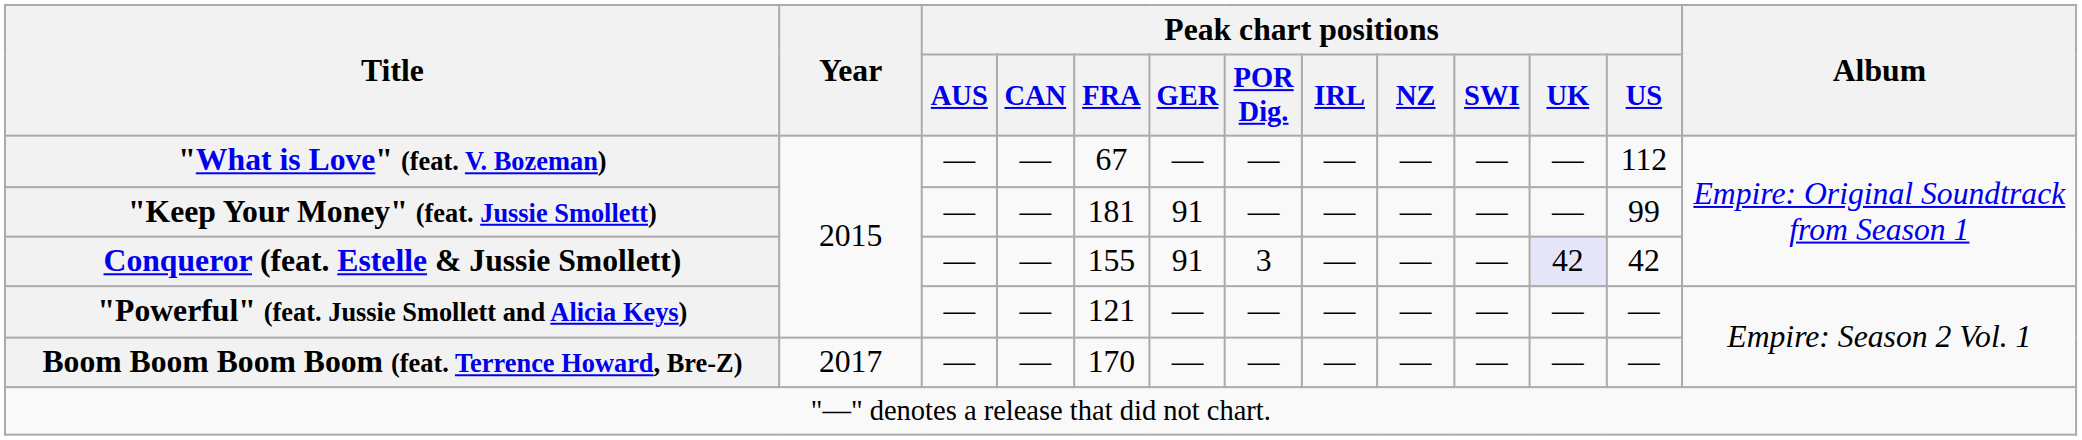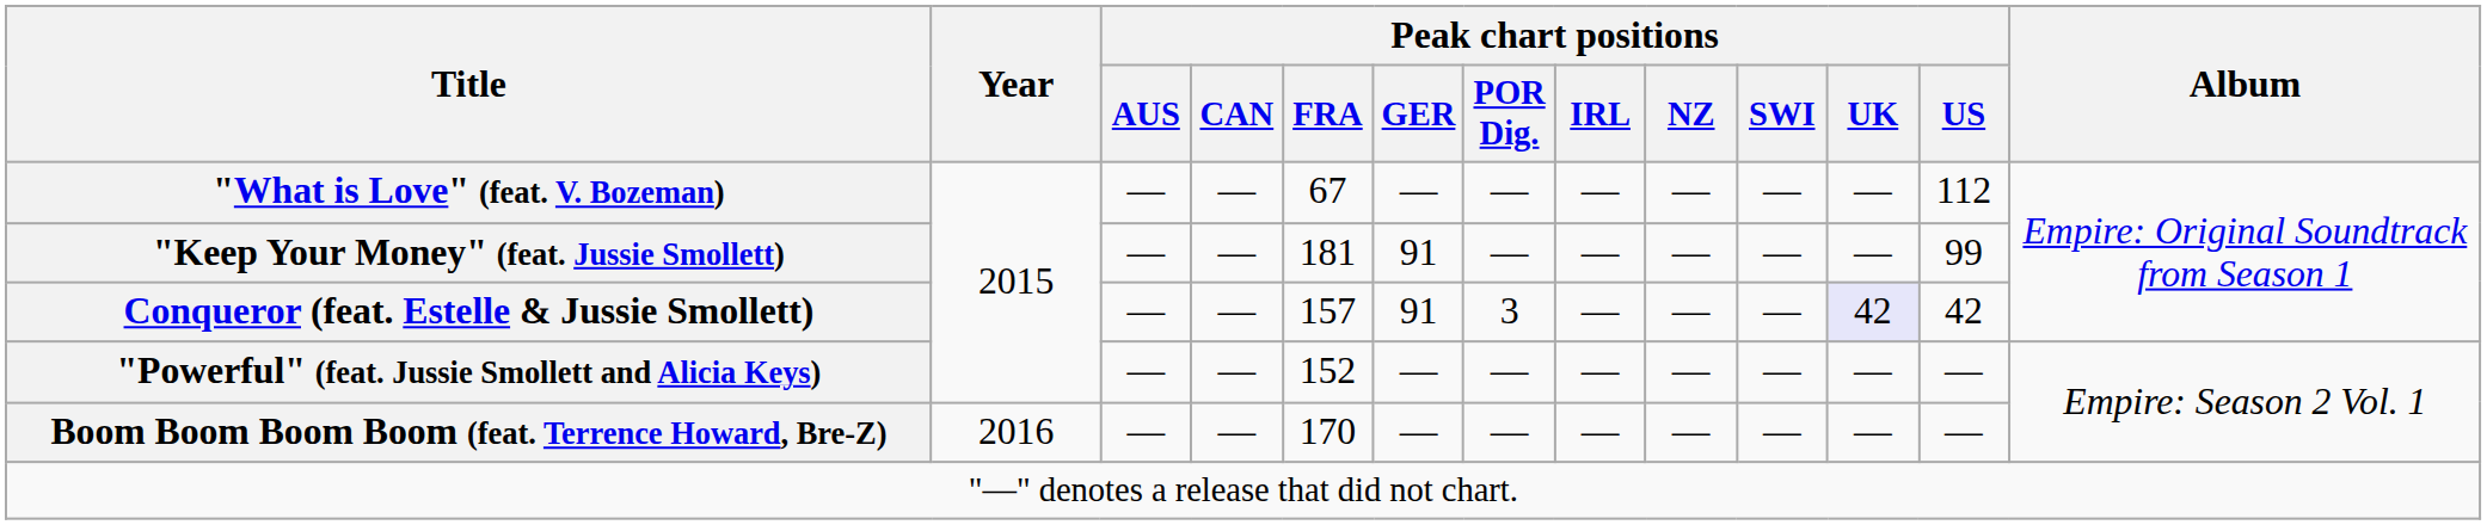Conqueror (feat. Estelle & Jussie Smollett) | Peak chart positions / FRA: 155 -> 157
"Powerful" (feat. Jussie Smollett and Alicia Keys) | Peak chart positions / FRA: 121 -> 152
Boom Boom Boom Boom (feat. Terrence Howard, Bre-Z) | Year: 2017 -> 2016
